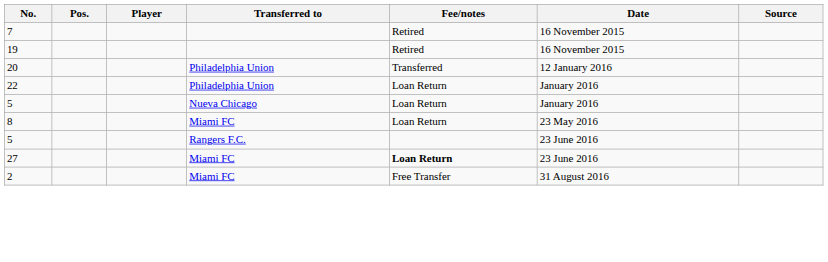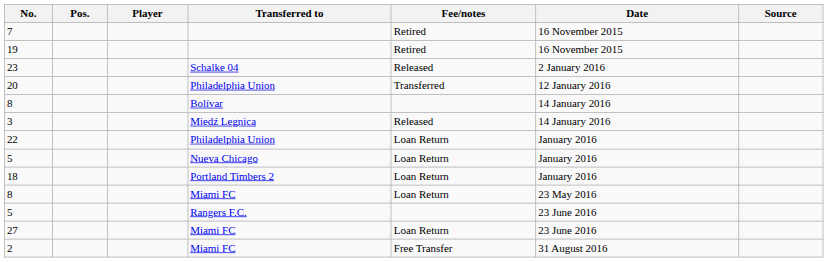+ row: 23 | Schalke 04 | Released | 2 January 2016
+ row: 8 | Bolívar | 14 January 2016
+ row: 3 | Miedź Legnica | Released | 14 January 2016
+ row: 18 | Portland Timbers 2 | Loan Return | January 2016
27 | Fee/notes: bold -> normal
